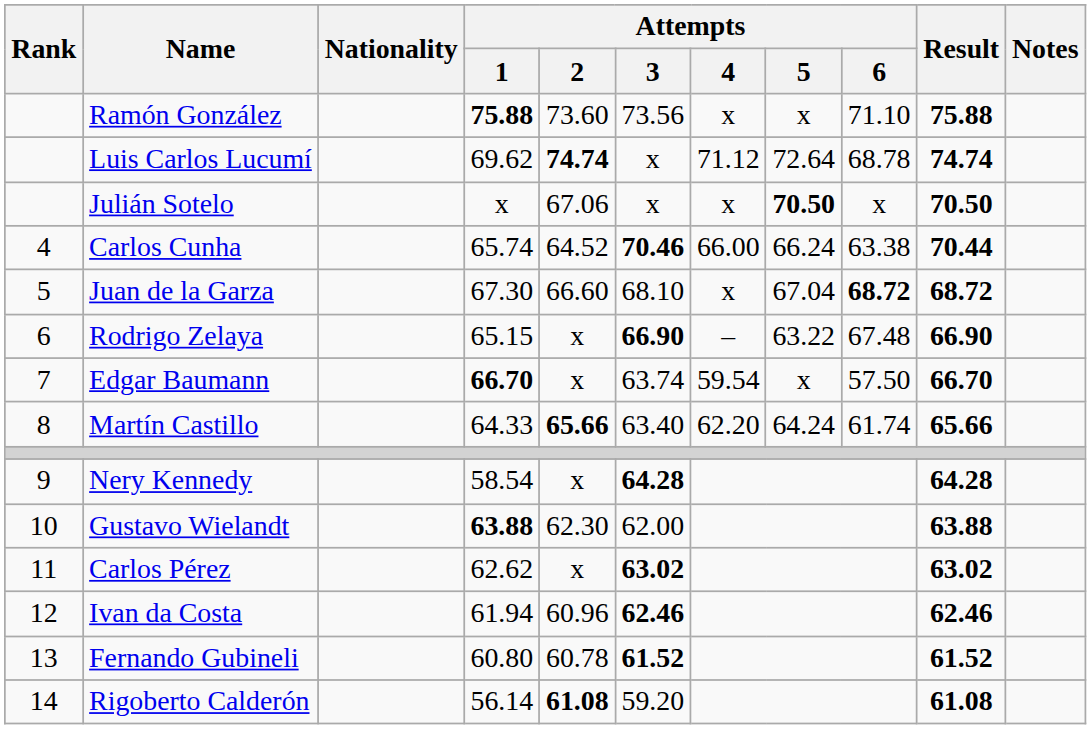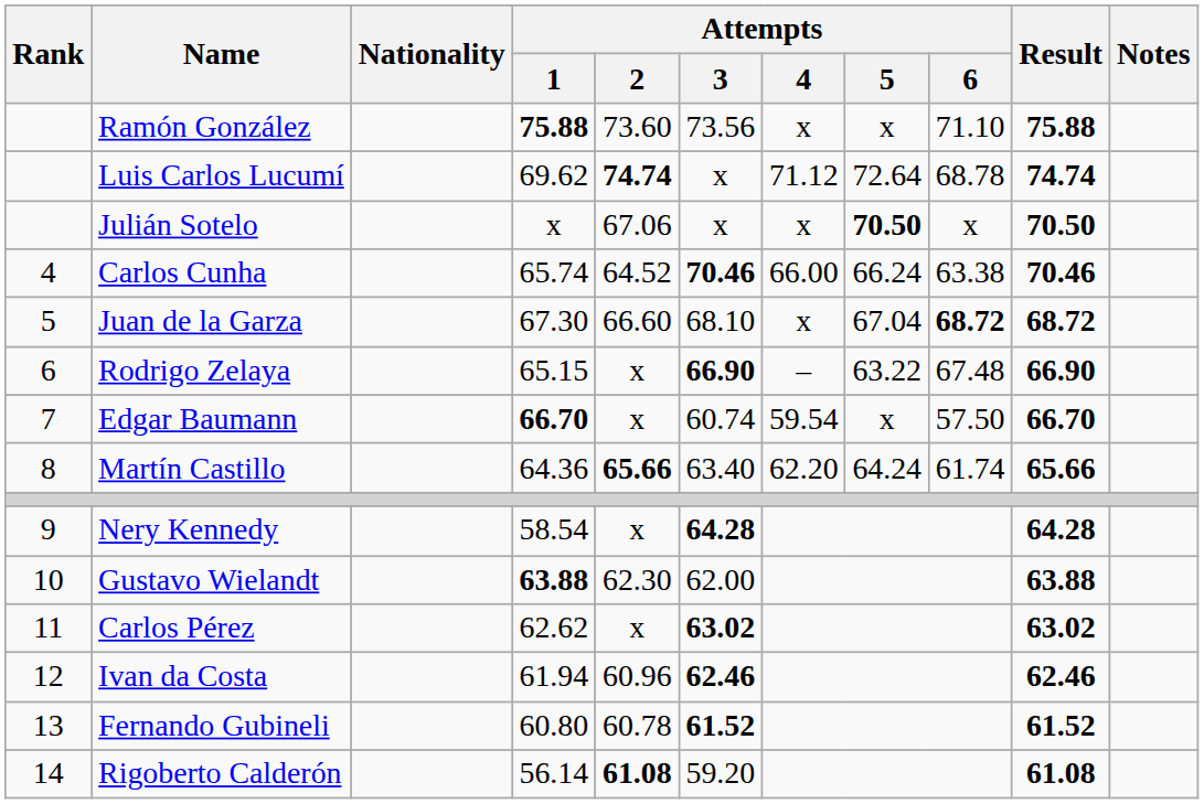Carlos Cunha | Result: 70.44 -> 70.46
Edgar Baumann | Attempts / 3: 63.74 -> 60.74
Martín Castillo | Attempts / 1: 64.33 -> 64.36
